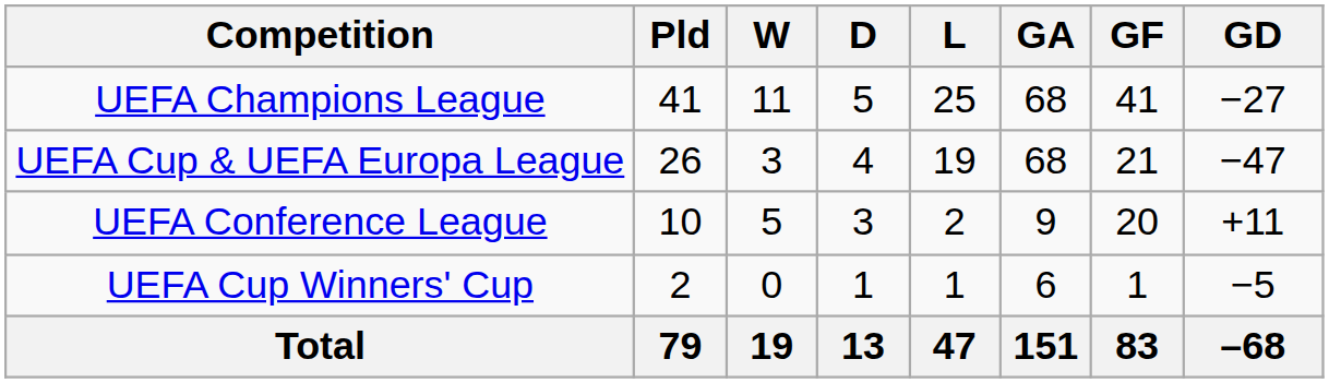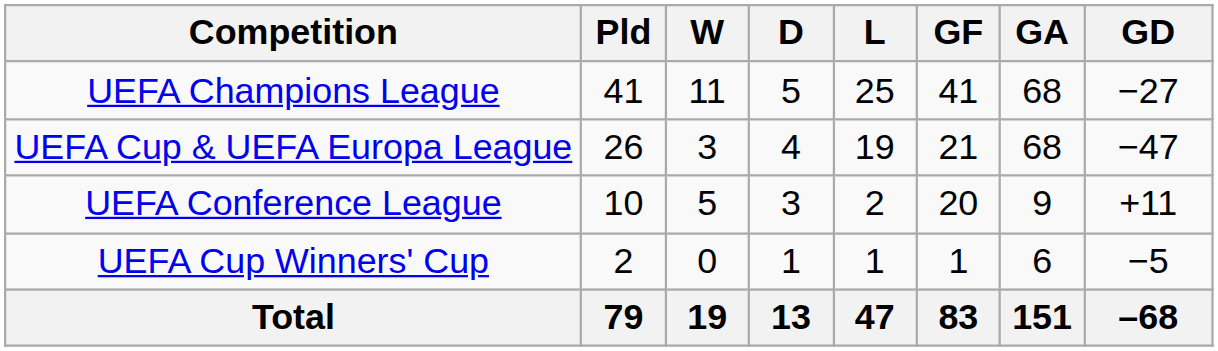columns swapped: GF <-> GA
